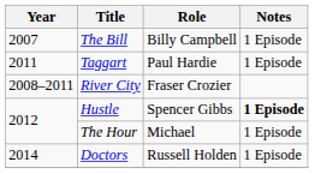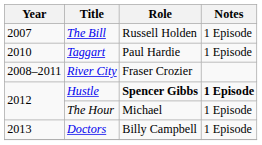The Bill | Role: Billy Campbell -> Russell Holden
Taggart | Year: 2011 -> 2010
Hustle | Role: normal -> bold
Doctors | Year: 2014 -> 2013
Doctors | Role: Russell Holden -> Billy Campbell
